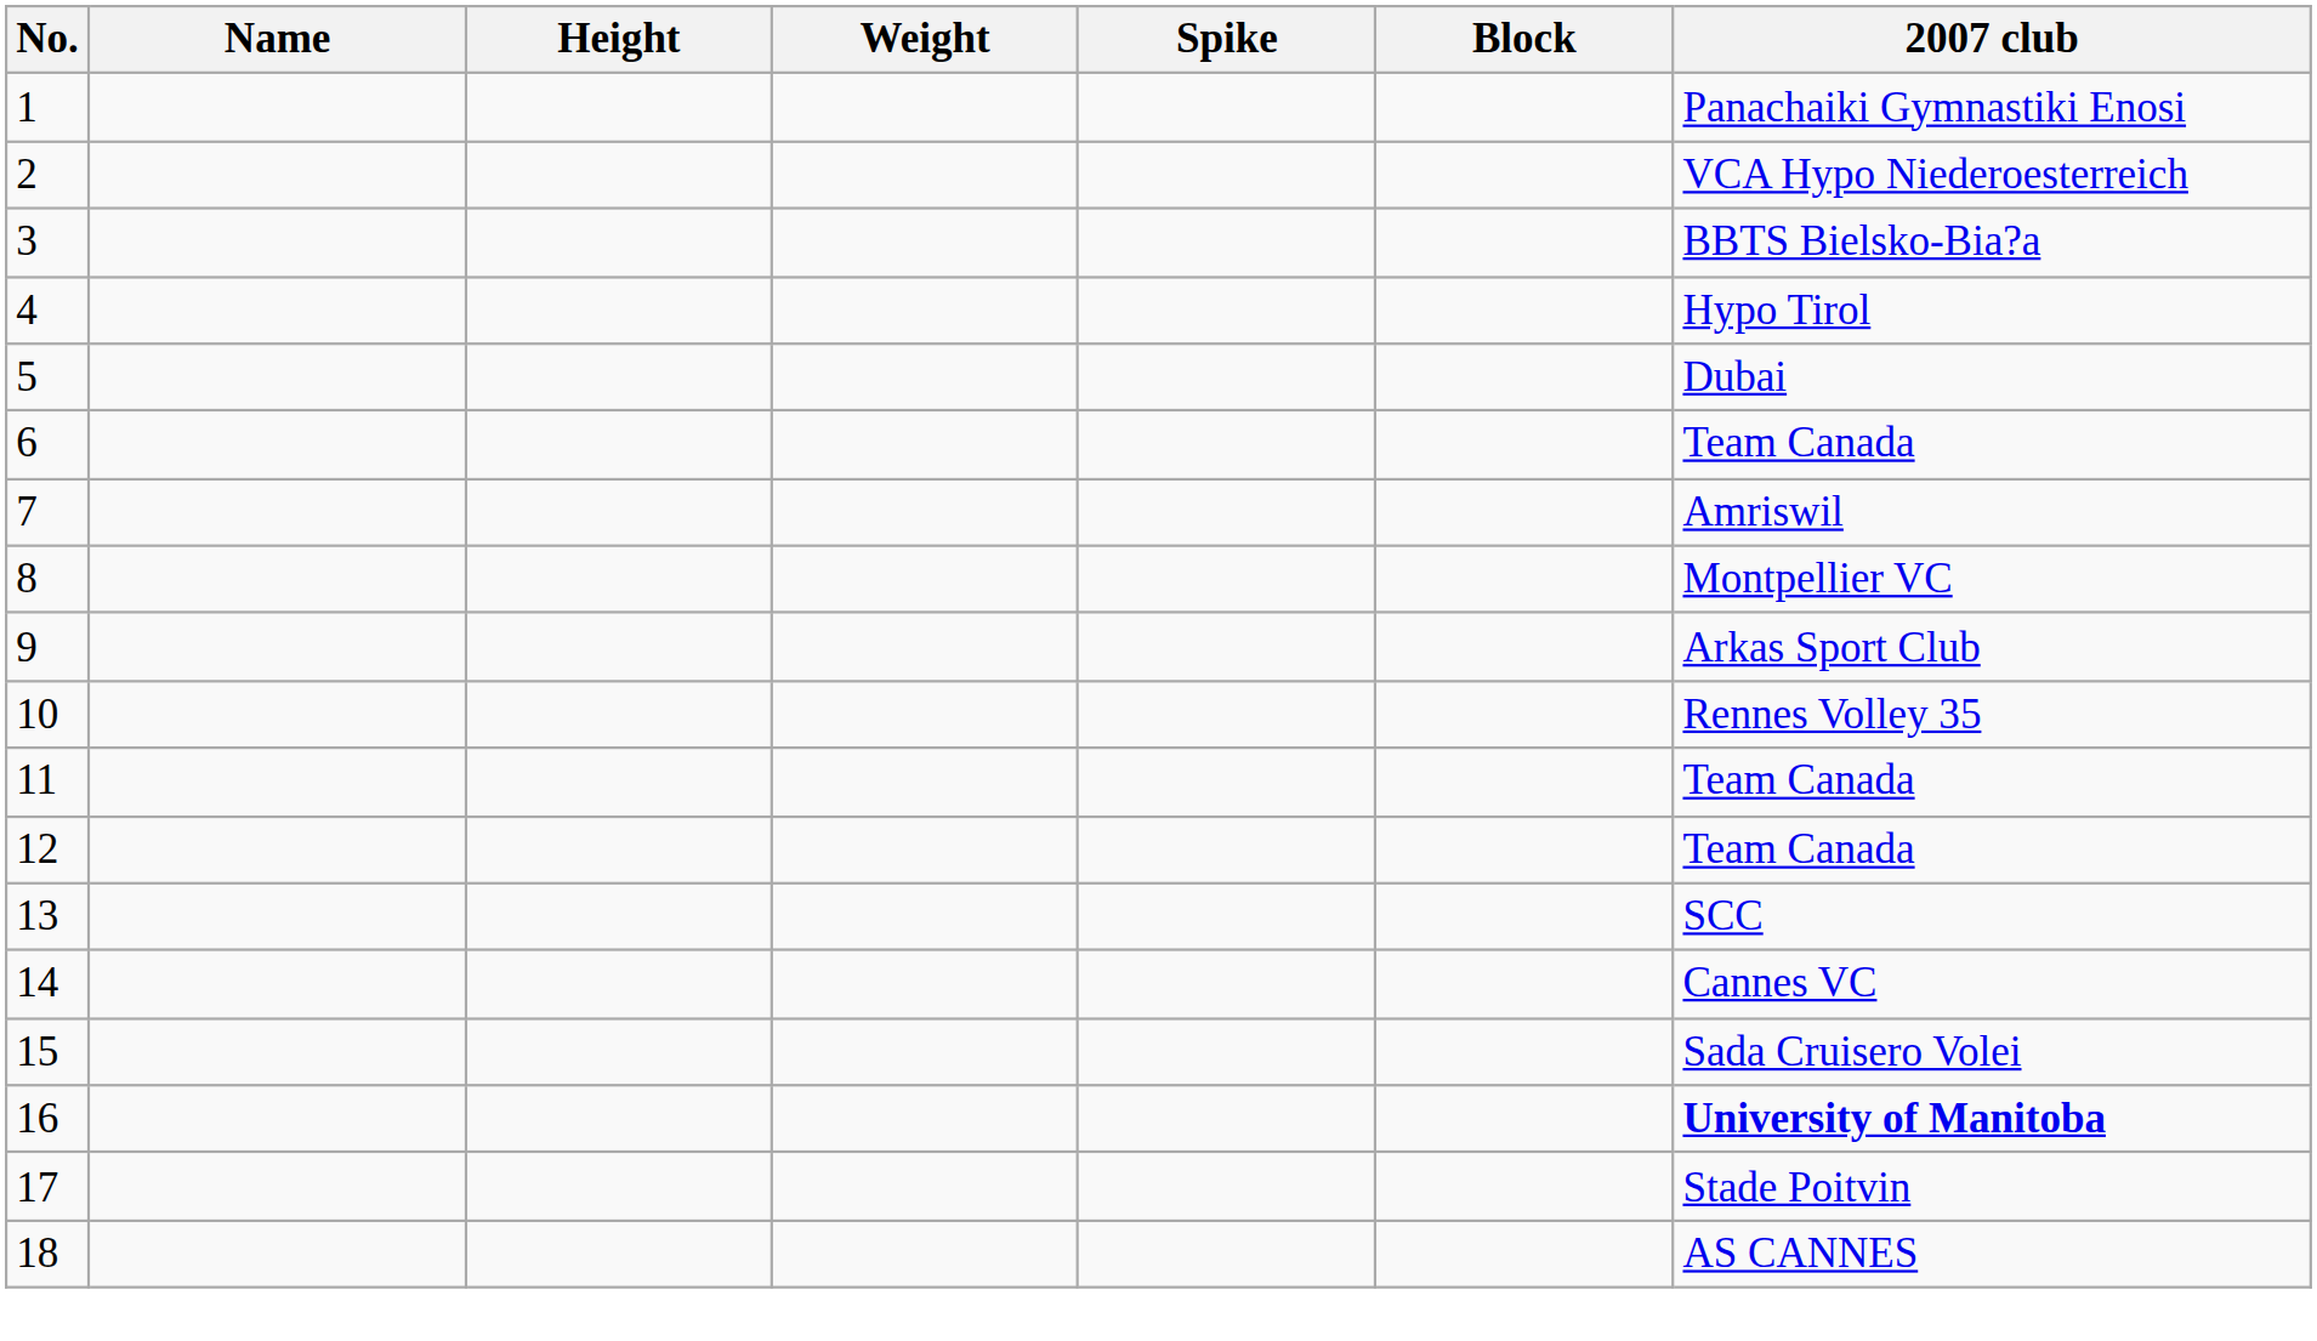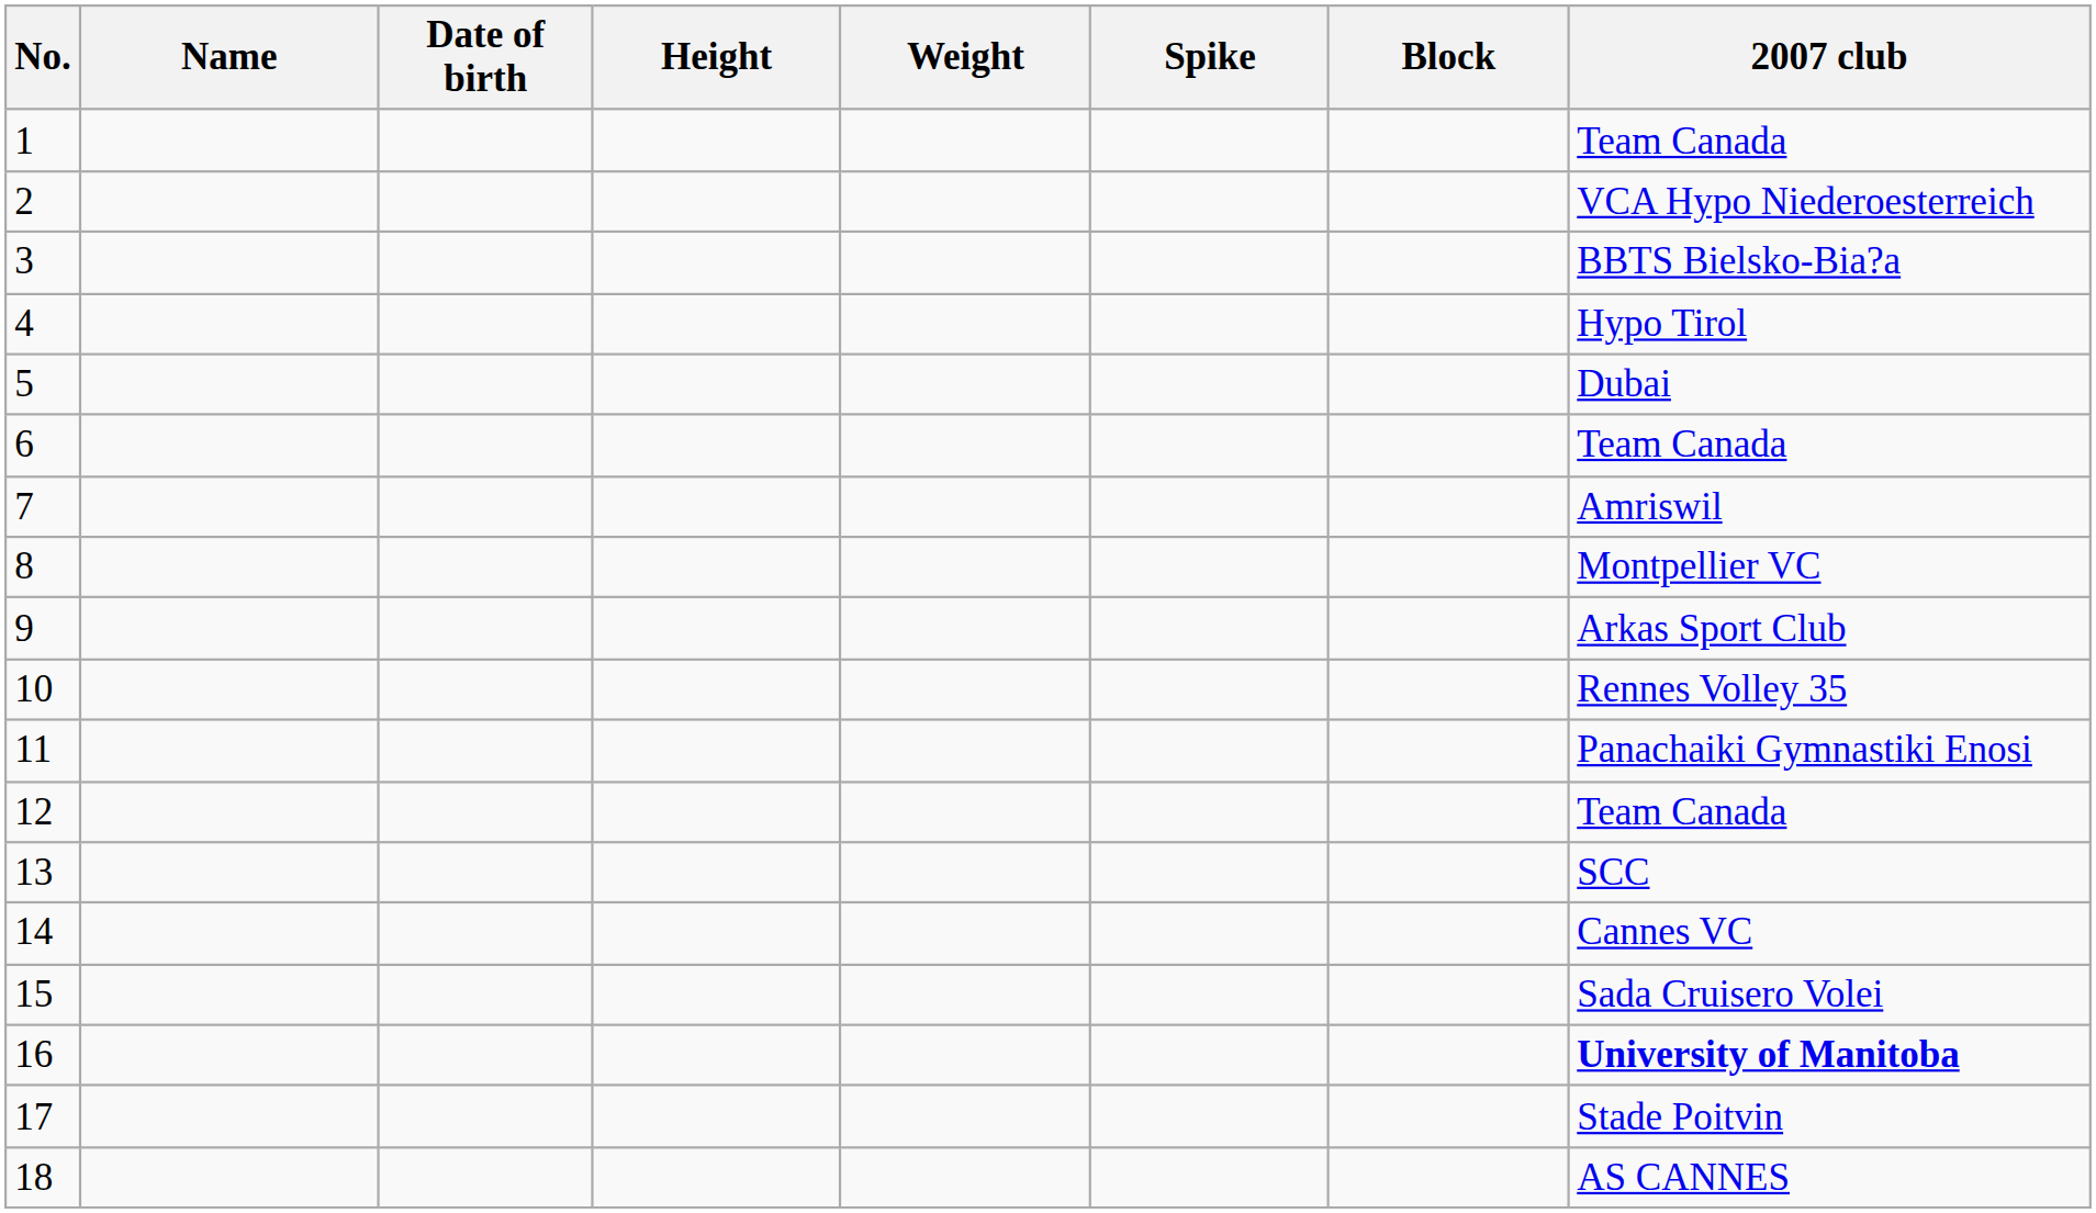+ column: Date of birth
1 | 2007 club: Panachaiki Gymnastiki Enosi -> Team Canada
11 | 2007 club: Team Canada -> Panachaiki Gymnastiki Enosi
